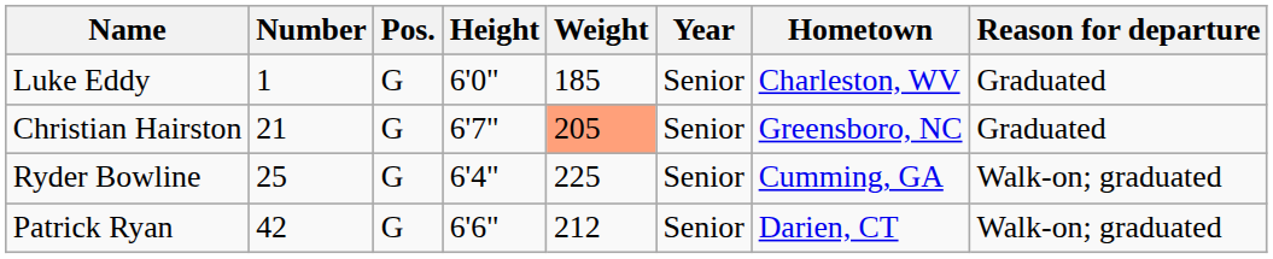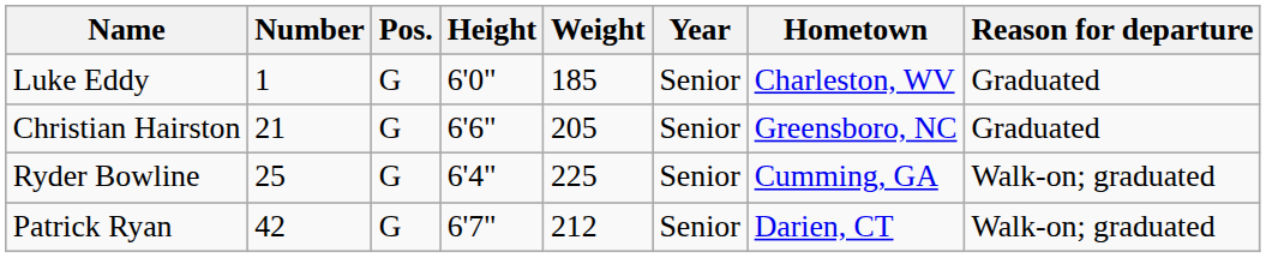Christian Hairston | Height: 6'7" -> 6'6"
Christian Hairston | Weight: lightsalmon background -> no background
Patrick Ryan | Height: 6'6" -> 6'7"
